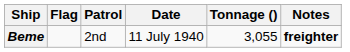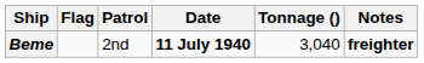Beme | Date: normal -> bold
Beme | Tonnage (): 3,055 -> 3,040
